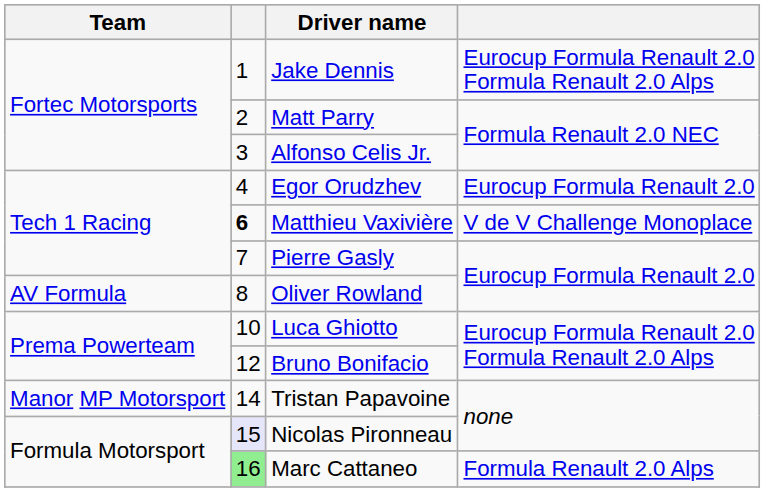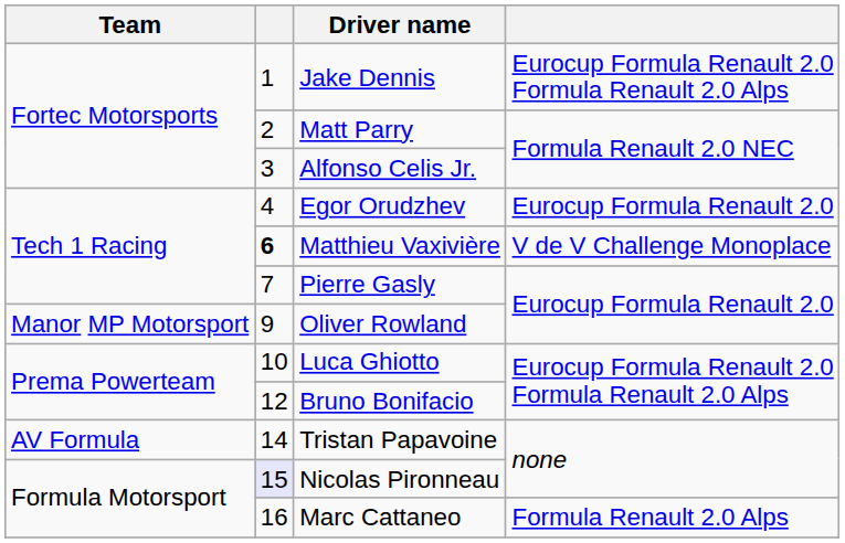Oliver Rowland | Team: AV Formula -> Manor MP Motorsport
Oliver Rowland | column 2: 8 -> 9
Tristan Papavoine | Team: Manor MP Motorsport -> AV Formula
Marc Cattaneo | column 2: lightgreen background -> no background
